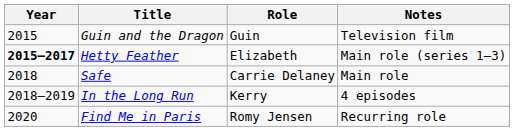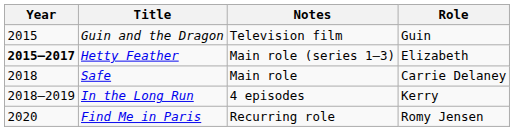columns swapped: Role <-> Notes
